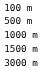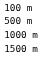- row: 3000 m
